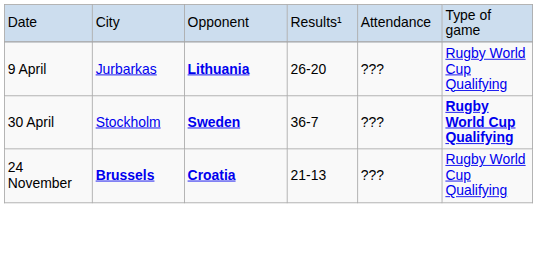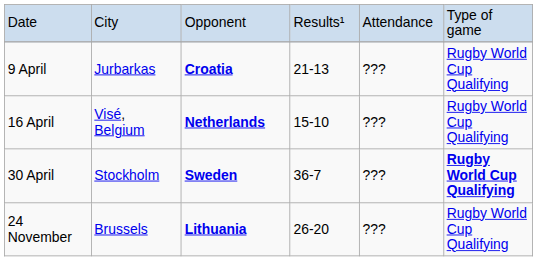9 April | column 3: Lithuania -> Croatia
9 April | column 4: 26-20 -> 21-13
+ row: 16 April | Visé, Belgium | Netherlands | 15-10 | ??? | Rugby World Cup Qualifying
24 November | column 2: bold -> normal
24 November | column 3: Croatia -> Lithuania
24 November | column 4: 21-13 -> 26-20
